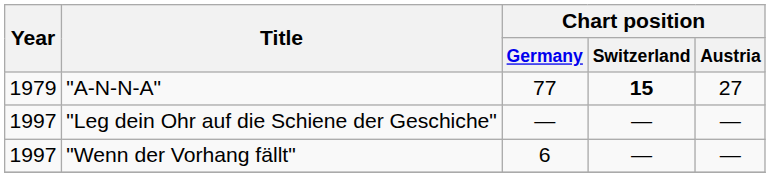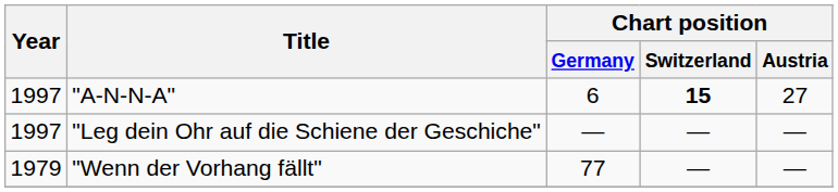"A-N-N-A" | Year: 1979 -> 1997
"A-N-N-A" | Chart position / Germany: 77 -> 6
"Wenn der Vorhang fällt" | Year: 1997 -> 1979
"Wenn der Vorhang fällt" | Chart position / Germany: 6 -> 77
